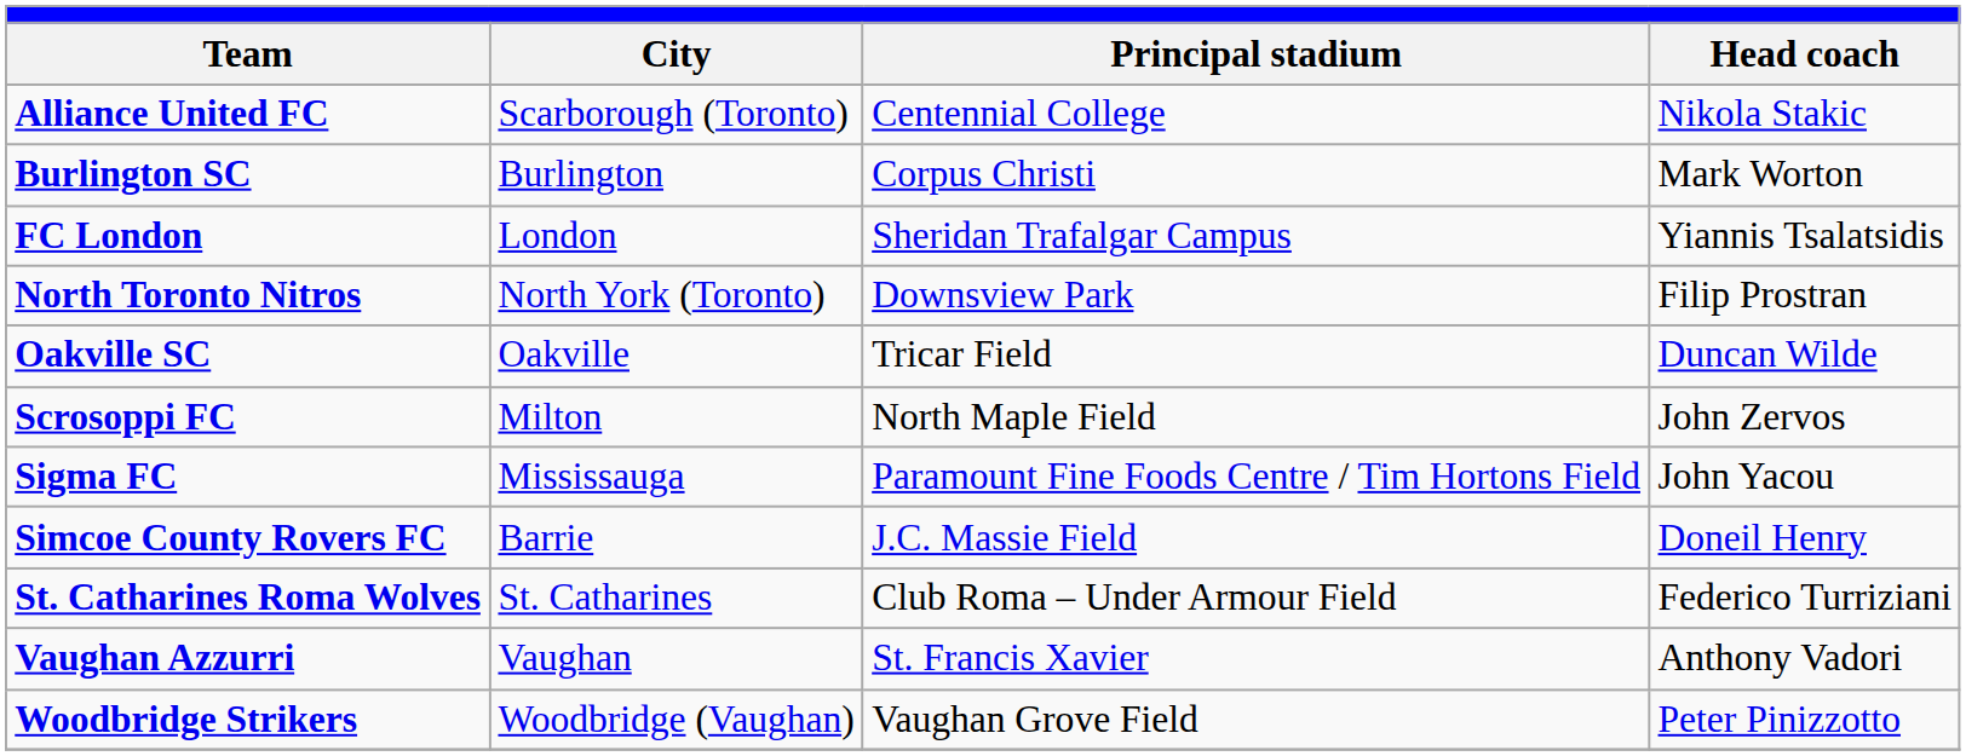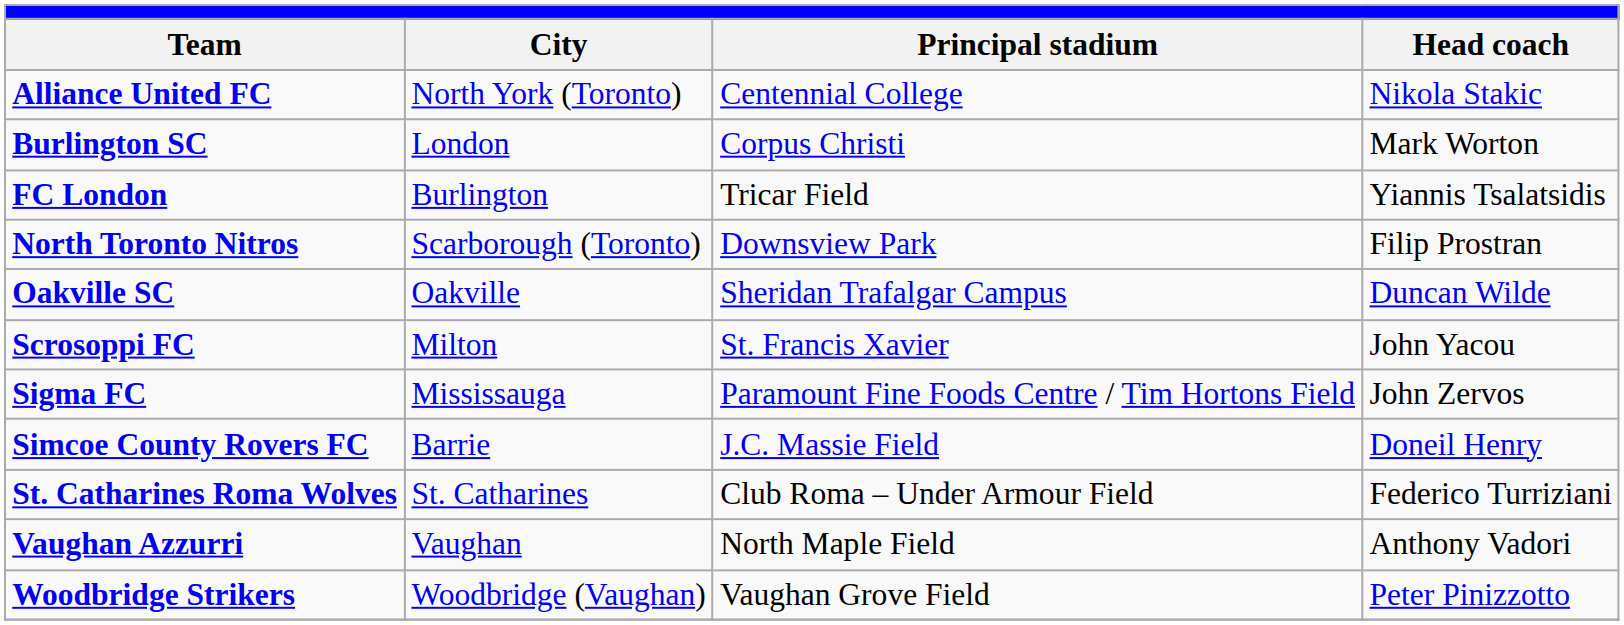Alliance United FC | City: Scarborough (Toronto) -> North York (Toronto)
Burlington SC | City: Burlington -> London
FC London | City: London -> Burlington
FC London | Principal stadium: Sheridan Trafalgar Campus -> Tricar Field
North Toronto Nitros | City: North York (Toronto) -> Scarborough (Toronto)
Oakville SC | Principal stadium: Tricar Field -> Sheridan Trafalgar Campus
Scrosoppi FC | Principal stadium: North Maple Field -> St. Francis Xavier
Scrosoppi FC | Head coach: John Zervos -> John Yacou
Sigma FC | Head coach: John Yacou -> John Zervos
Vaughan Azzurri | Principal stadium: St. Francis Xavier -> North Maple Field
